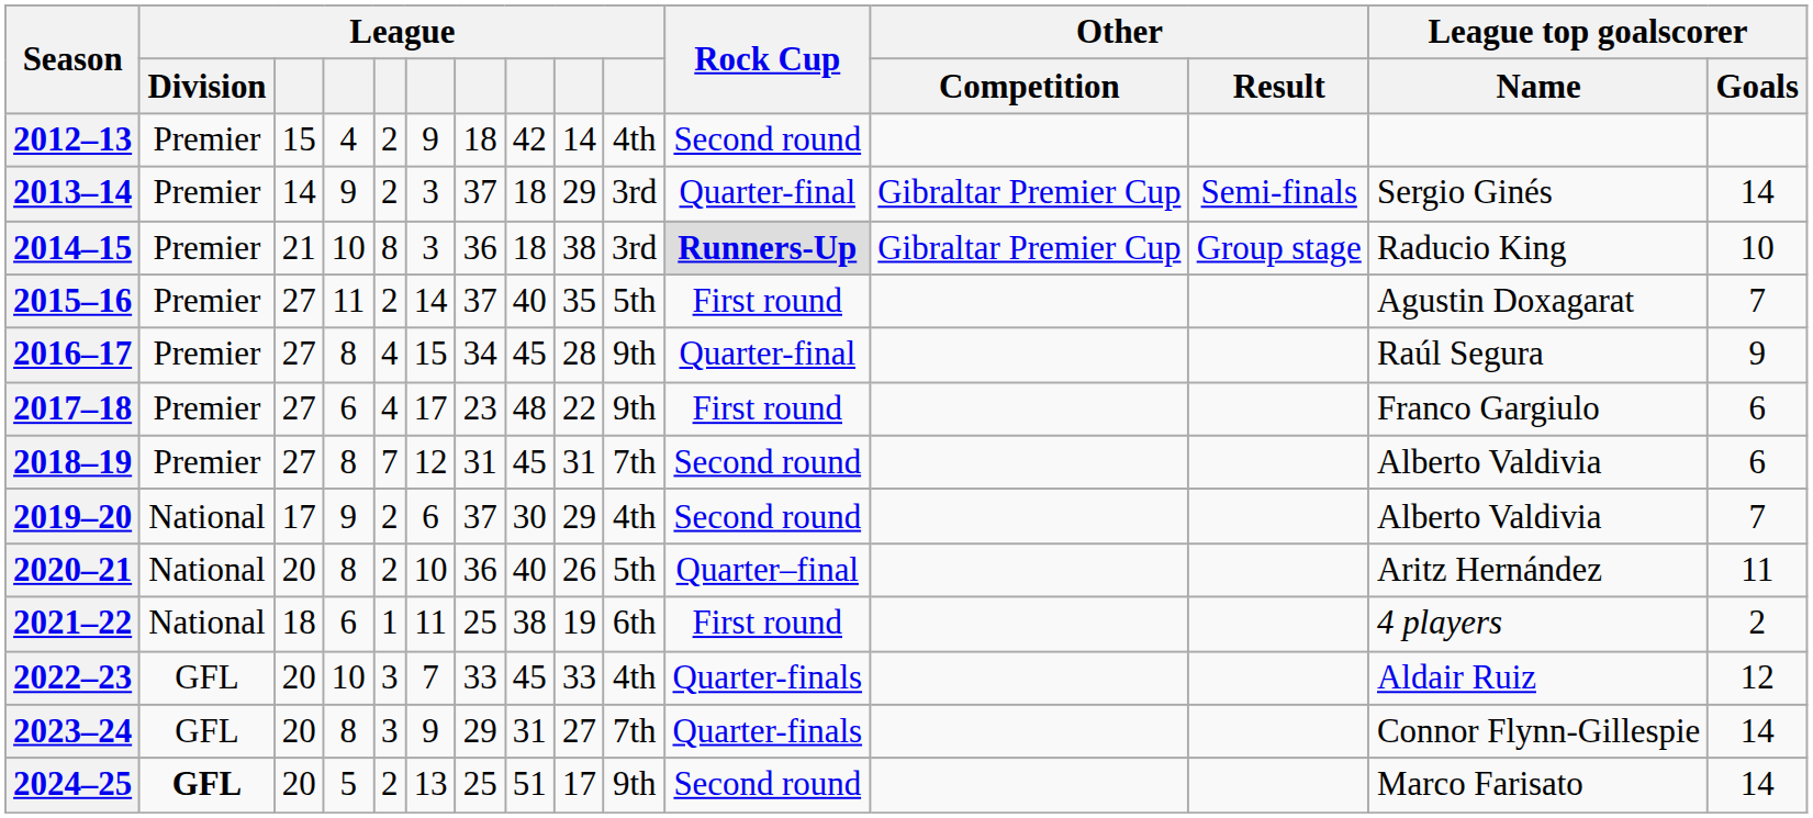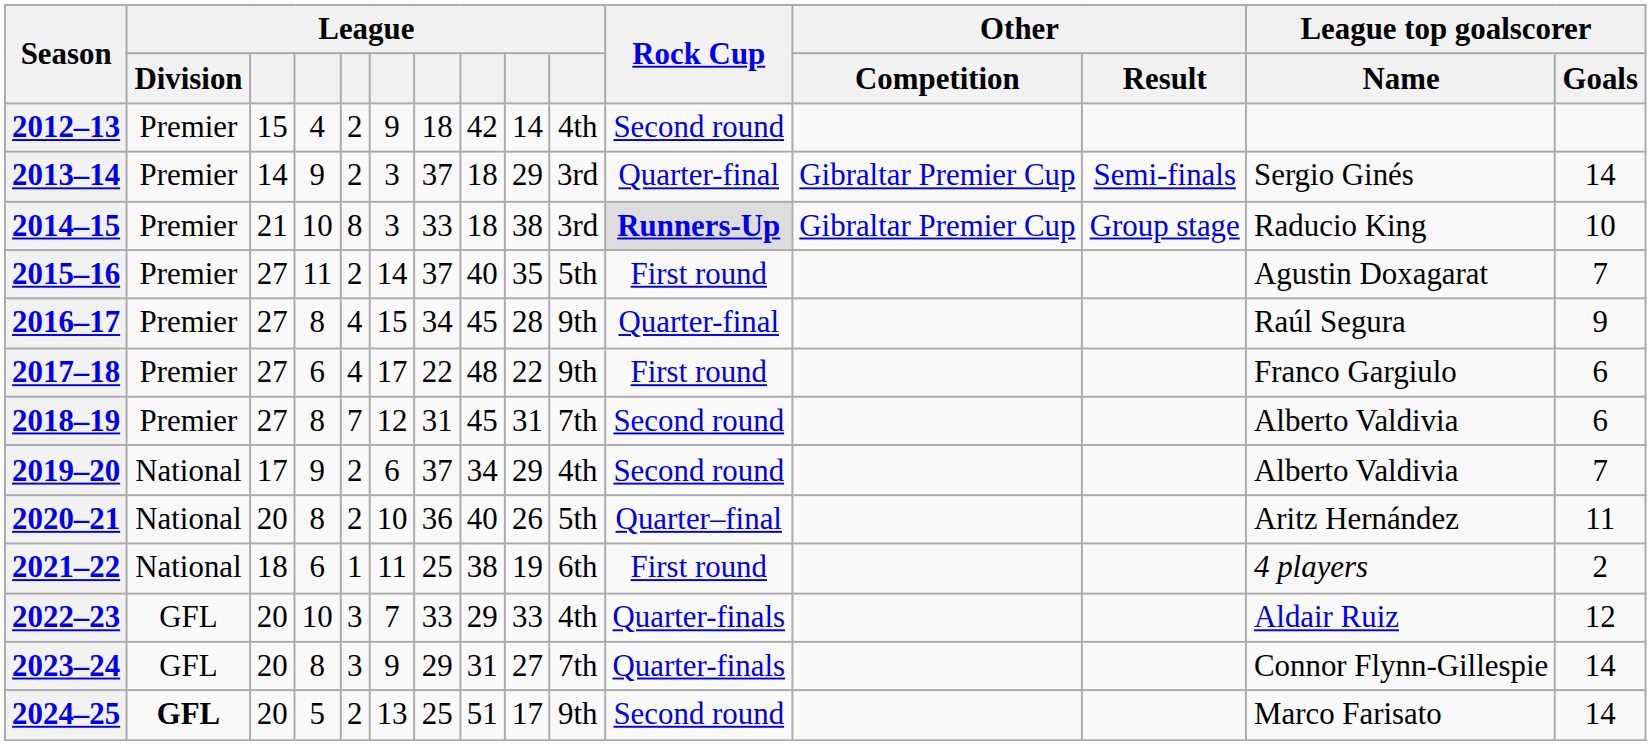2014–15 | column 7: 36 -> 33
2017–18 | column 7: 23 -> 22
2019–20 | column 8: 30 -> 34
2022–23 | column 8: 45 -> 29
